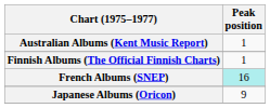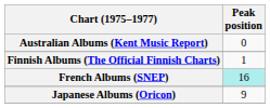Australian Albums (Kent Music Report) | Peak position: 1 -> 0
